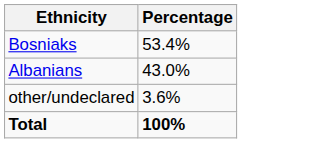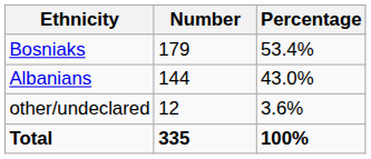+ column: Number | 179 | 144 | 12 | 335
